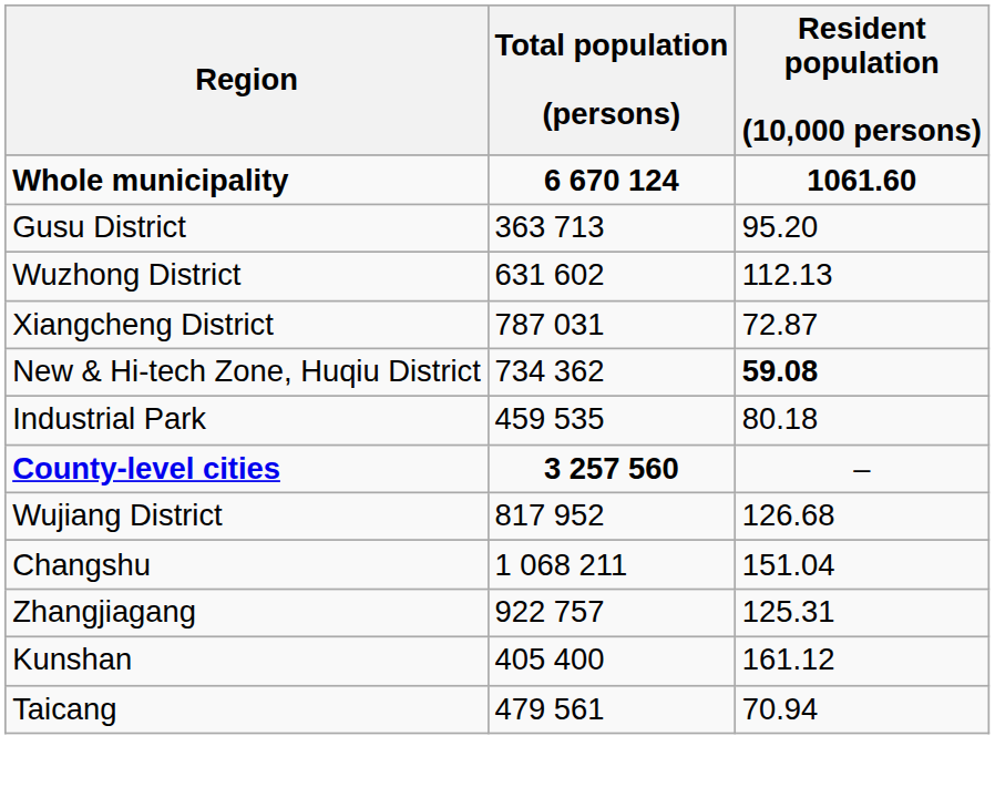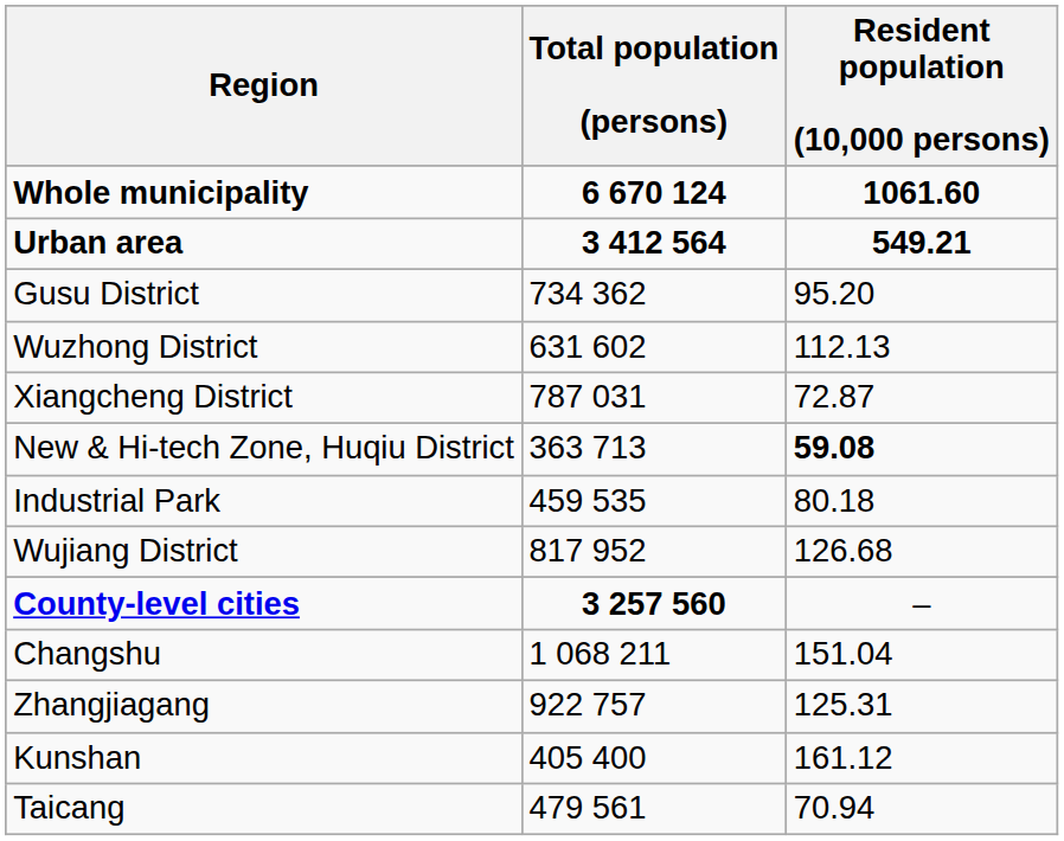+ row: Urban area | 3 412 564 | 549.21
Gusu District | Total population (persons): 363 713 -> 734 362
New & Hi-tech Zone, Huqiu District | Total population (persons): 734 362 -> 363 713
rows swapped: Wujiang District <-> County-level cities
